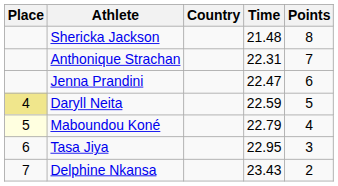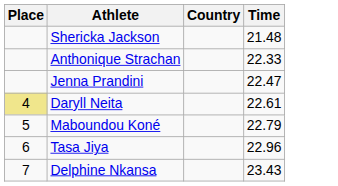- column: Points | 8 | 7 | 6 | 5 | 4 | 3 | 2
Anthonique Strachan | Time: 22.31 -> 22.33
Daryll Neita | Time: 22.59 -> 22.61
Maboundou Koné | Place: lightyellow background -> no background
Tasa Jiya | Time: 22.95 -> 22.96
